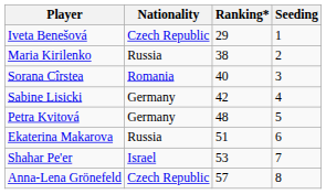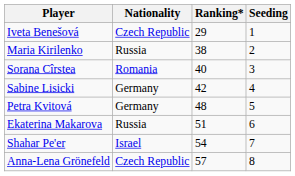Shahar Pe'er | Ranking*: 53 -> 54
